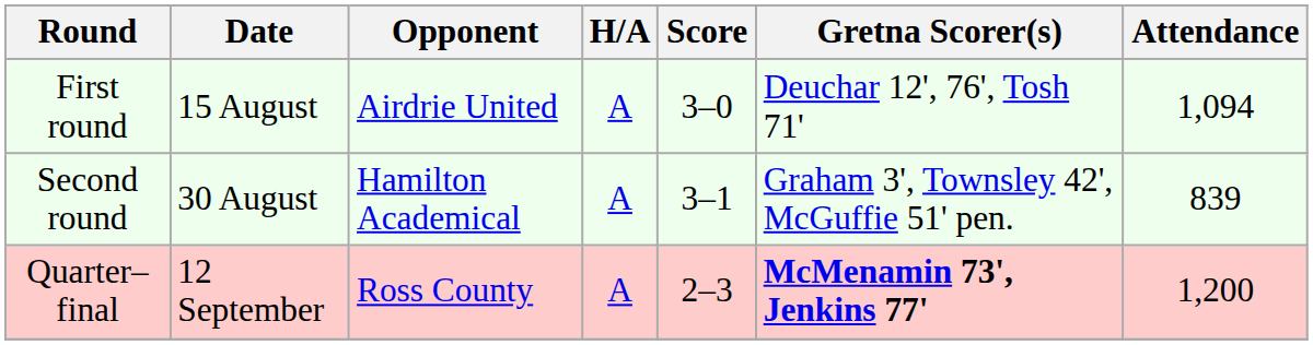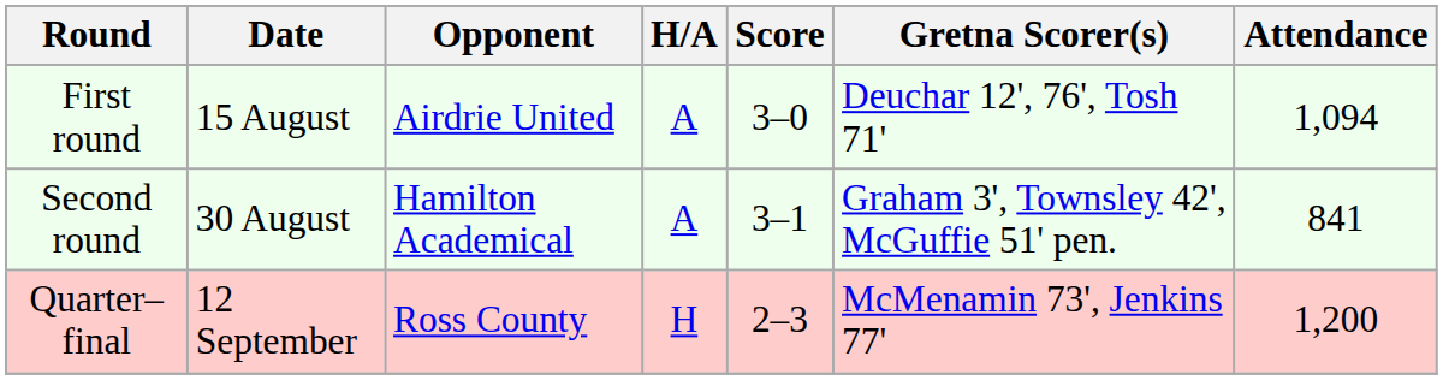Second round | Attendance: 839 -> 841
Quarter–final | H/A: A -> H
Quarter–final | Gretna Scorer(s): bold -> normal
